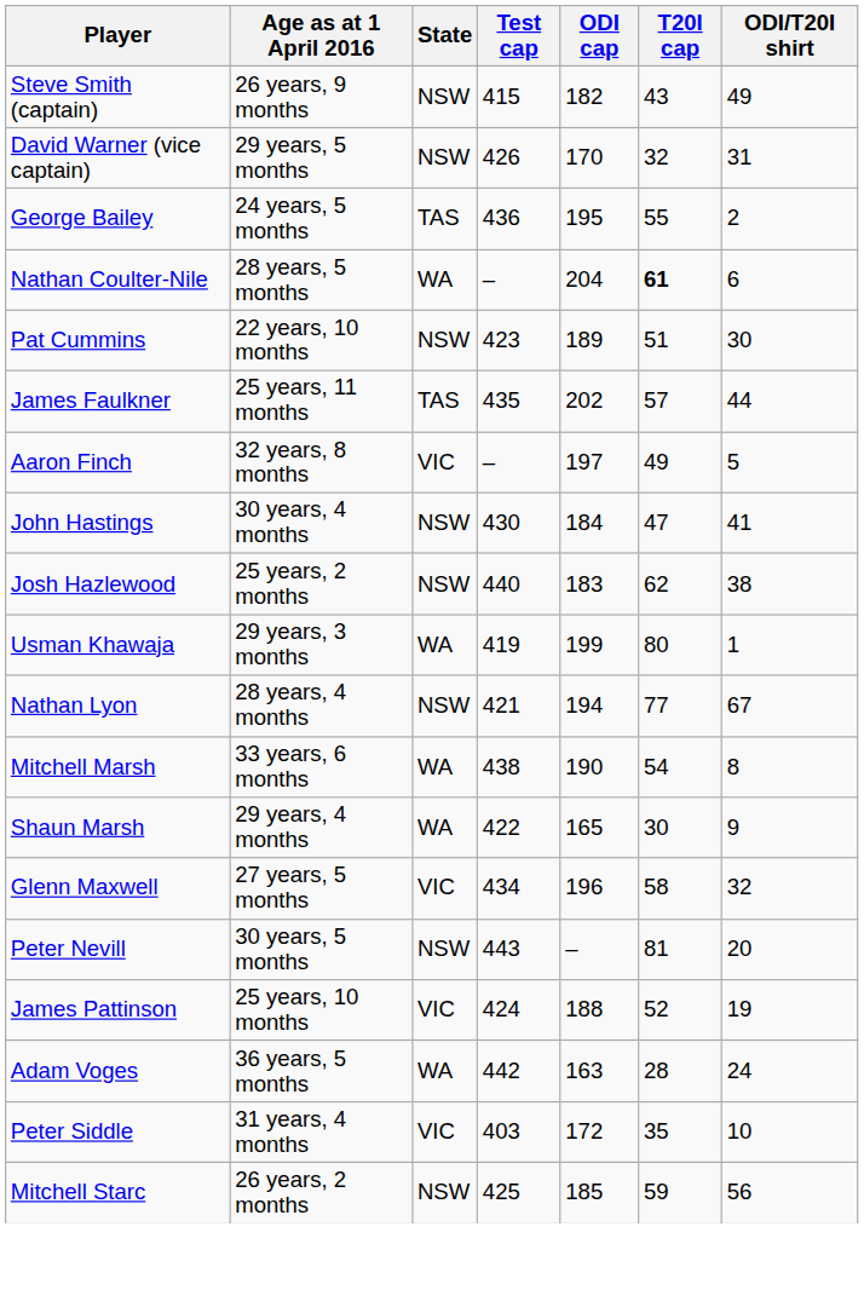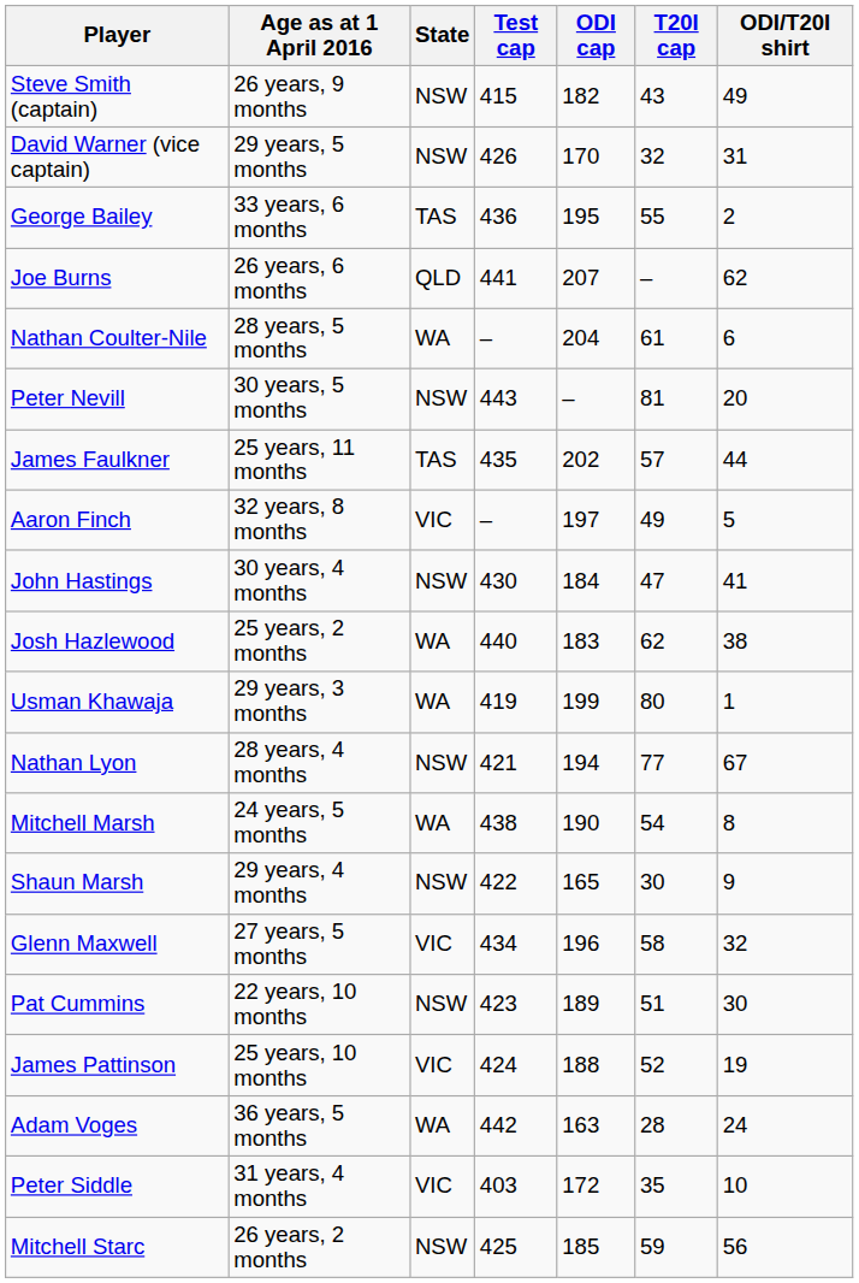George Bailey | Age as at 1 April 2016: 24 years, 5 months -> 33 years, 6 months
+ row: Joe Burns | 26 years, 6 months | QLD | 441 | 207 | – | 62
Nathan Coulter-Nile | T20I cap: bold -> normal
rows swapped: Pat Cummins <-> Peter Nevill
Josh Hazlewood | State: NSW -> WA
Mitchell Marsh | Age as at 1 April 2016: 33 years, 6 months -> 24 years, 5 months
Shaun Marsh | State: WA -> NSW
